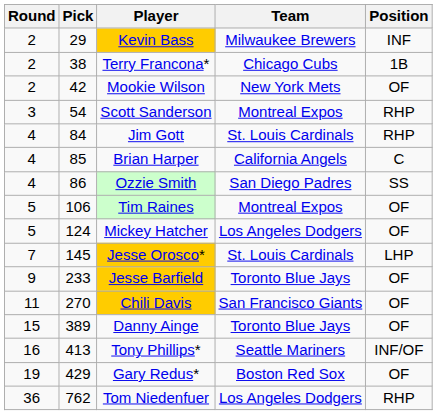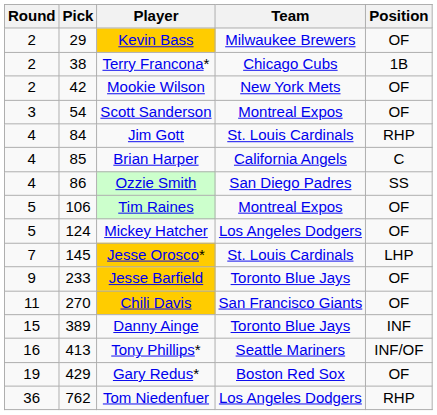Kevin Bass | Position: INF -> OF
Scott Sanderson | Position: RHP -> OF
Danny Ainge | Position: OF -> INF
